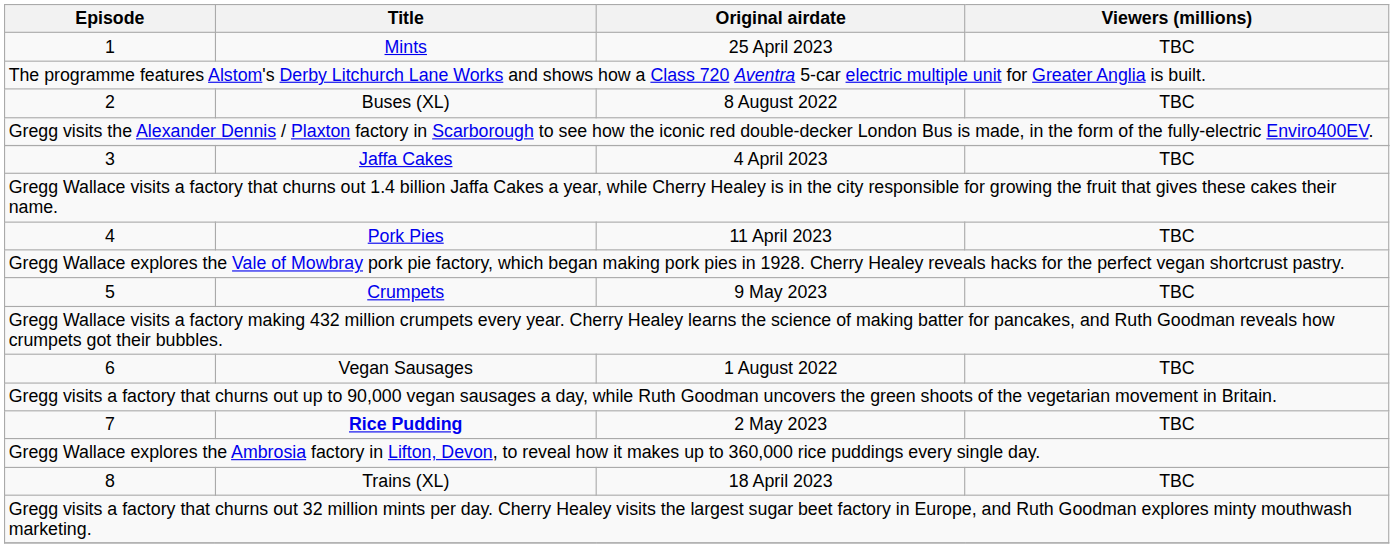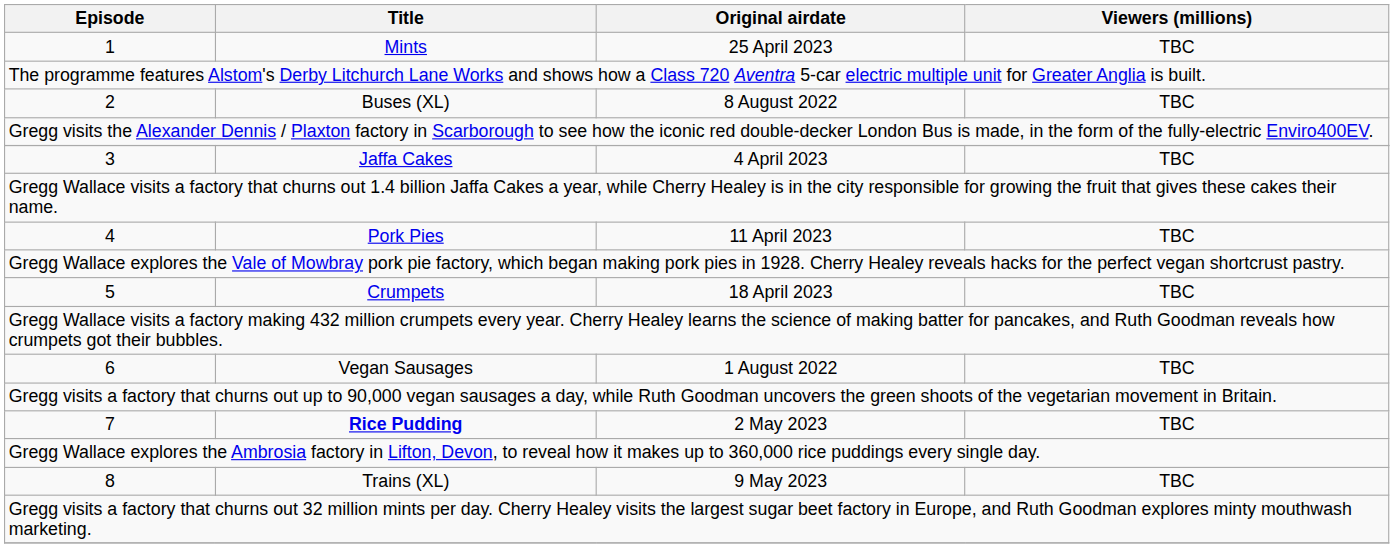5 | Original airdate: 9 May 2023 -> 18 April 2023
8 | Original airdate: 18 April 2023 -> 9 May 2023
